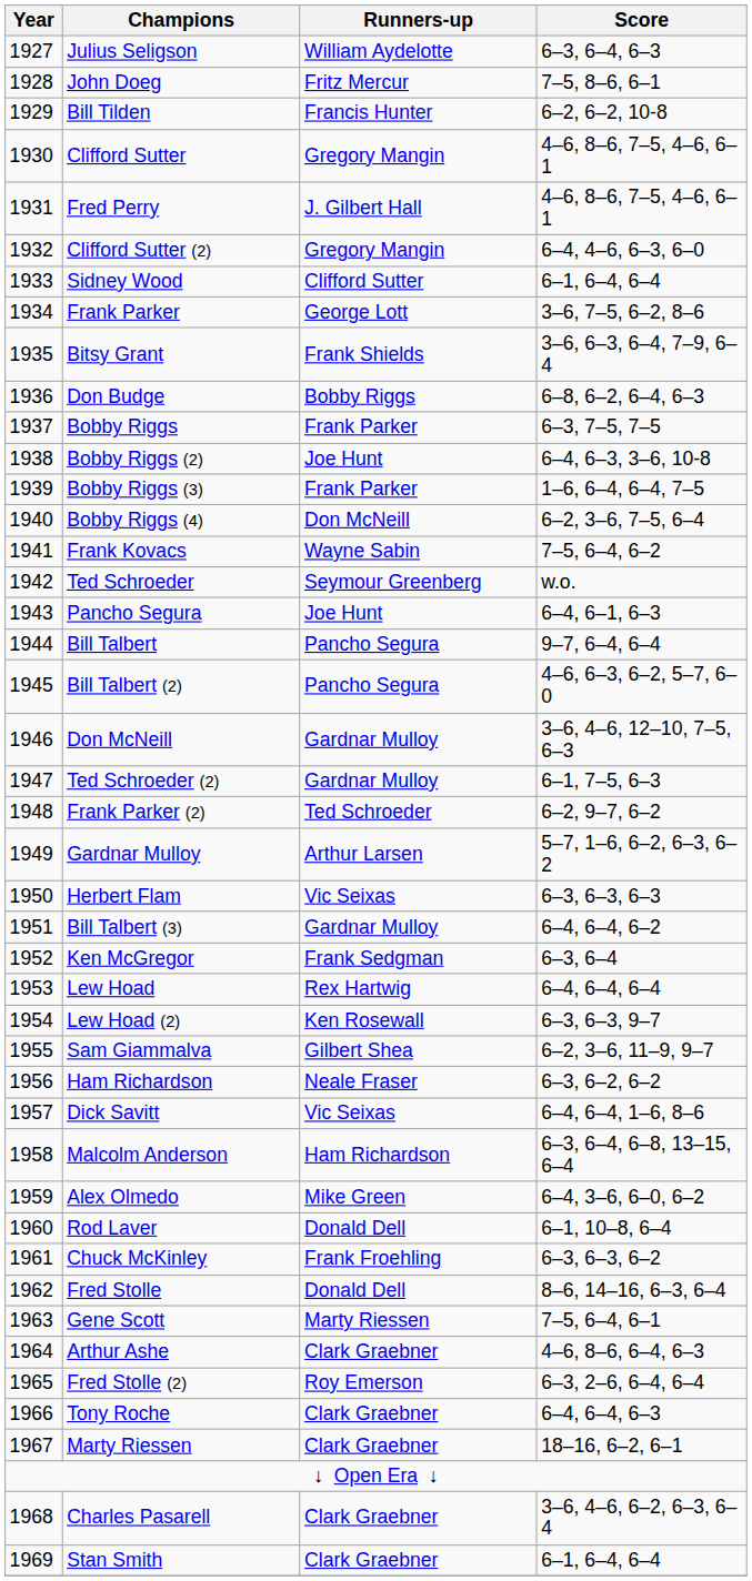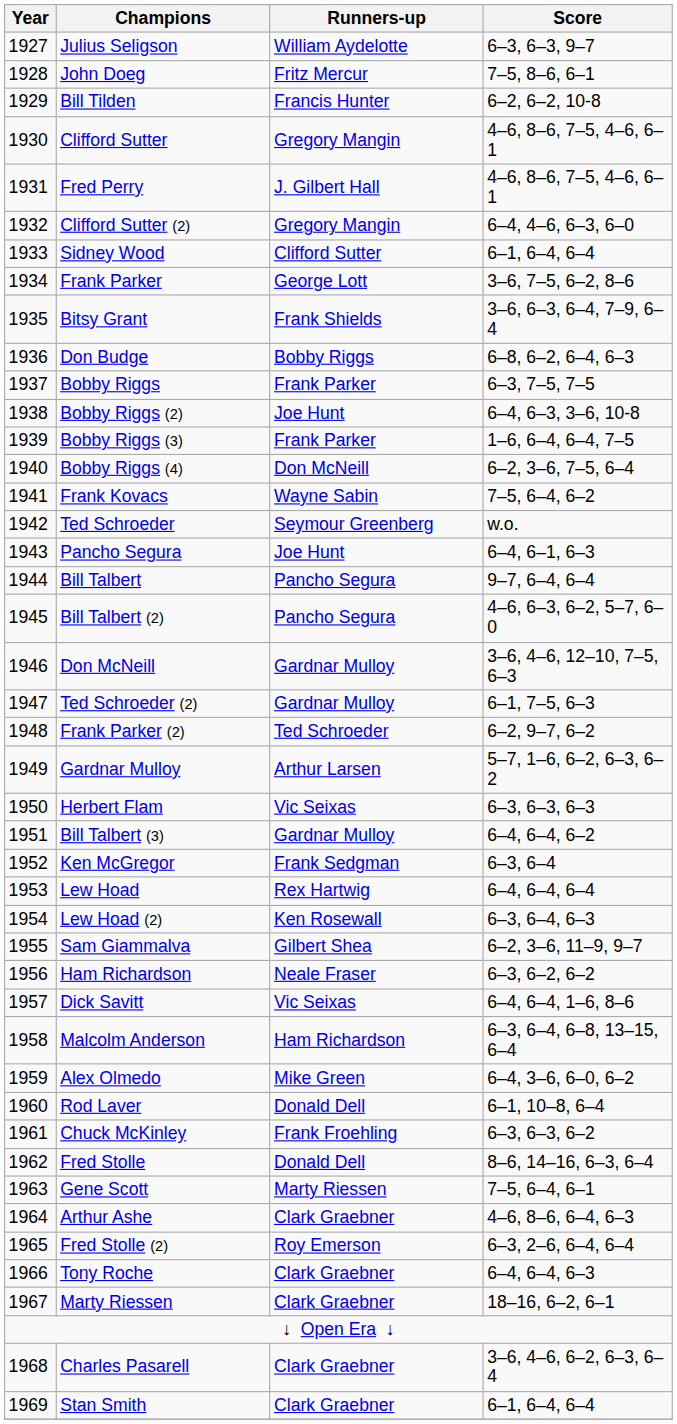Julius Seligson | Score: 6–3, 6–4, 6–3 -> 6–3, 6–3, 9–7
Lew Hoad (2) | Score: 6–3, 6–3, 9–7 -> 6–3, 6–4, 6–3
